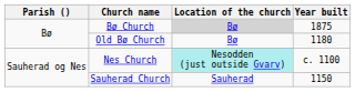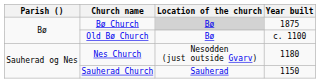Old Bø Church | Year built: 1180 -> c. 1100
Nes Church | Location of the church: paleturquoise background -> no background
Nes Church | Year built: c. 1100 -> 1180
